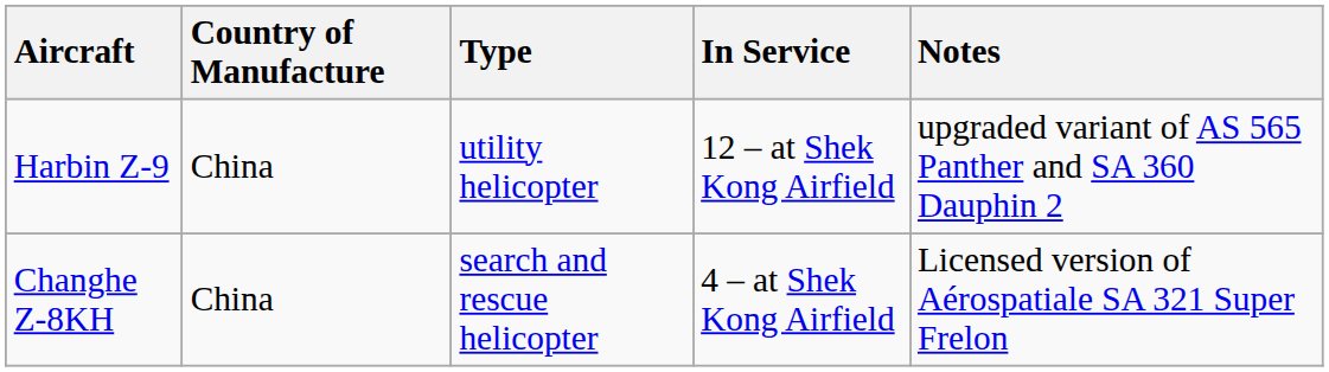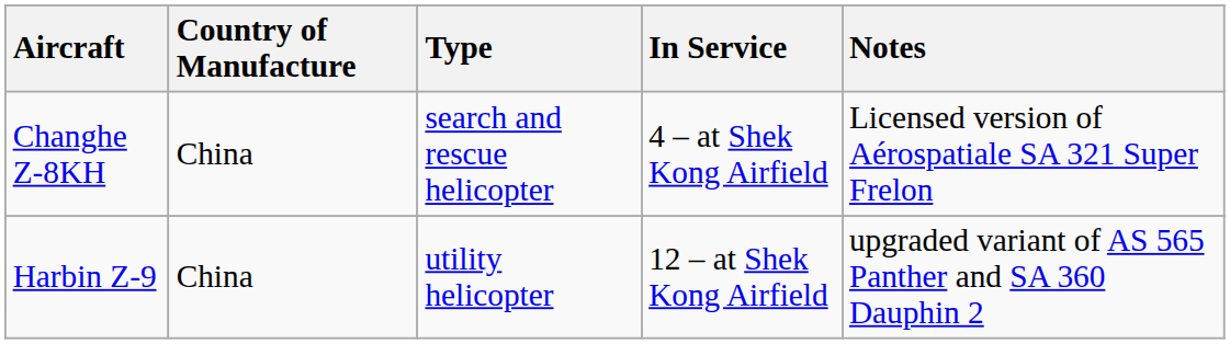rows swapped: Harbin Z-9 <-> Changhe Z-8KH
